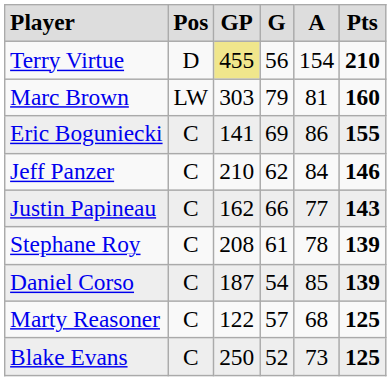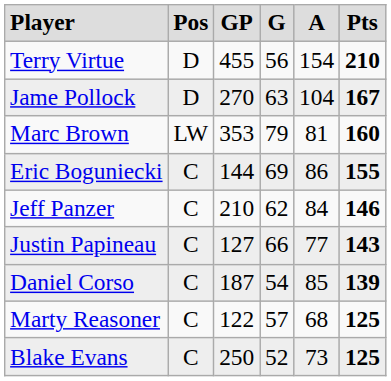Terry Virtue | column 3: khaki background -> no background
+ row: Jame Pollock | D | 270 | 63 | 104 | 167
Marc Brown | column 3: 303 -> 353
Eric Boguniecki | column 3: 141 -> 144
Justin Papineau | column 3: 162 -> 127
- row: Stephane Roy | C | 208 | 61 | 78 | 139
